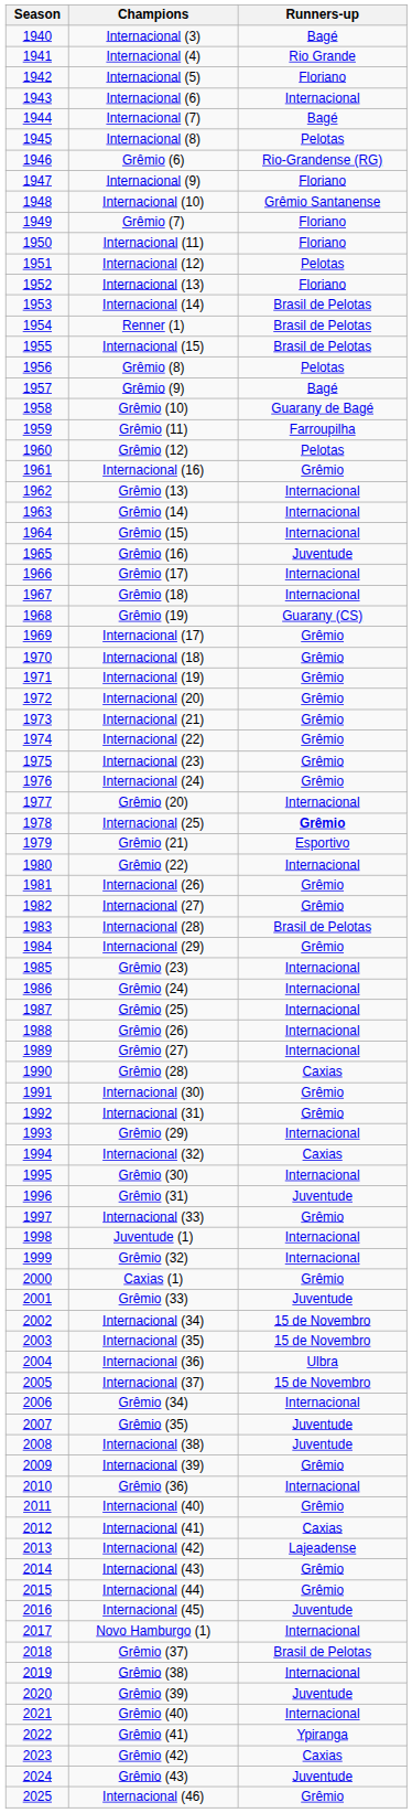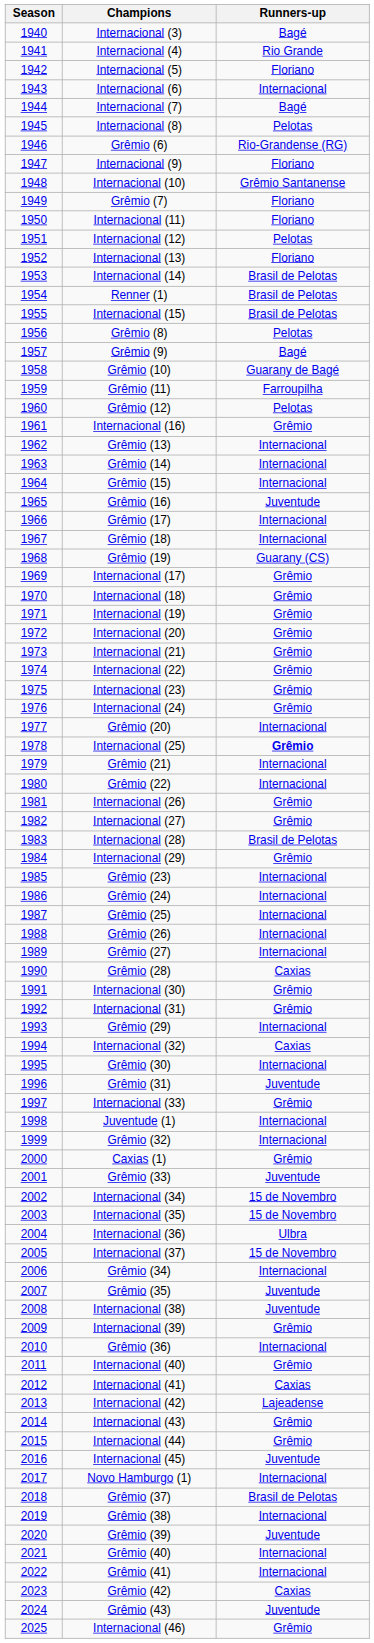Grêmio (21) | Runners-up: Esportivo -> Internacional
Grêmio (41) | Runners-up: Ypiranga -> Internacional
